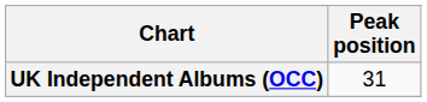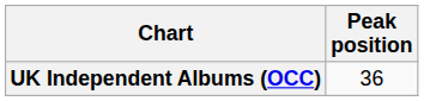UK Independent Albums (OCC) | Peak position: 31 -> 36
